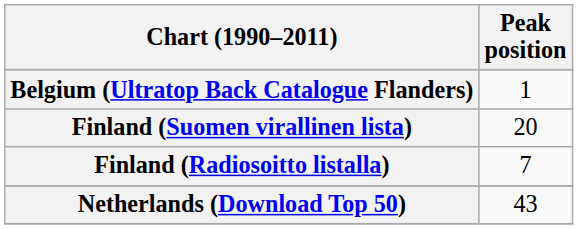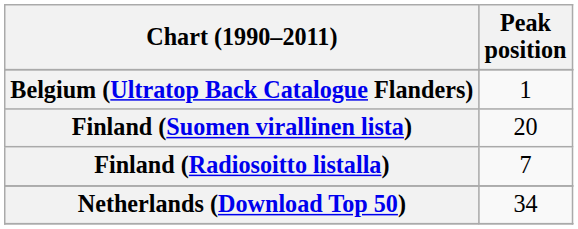Netherlands (Download Top 50) | Peak position: 43 -> 34
